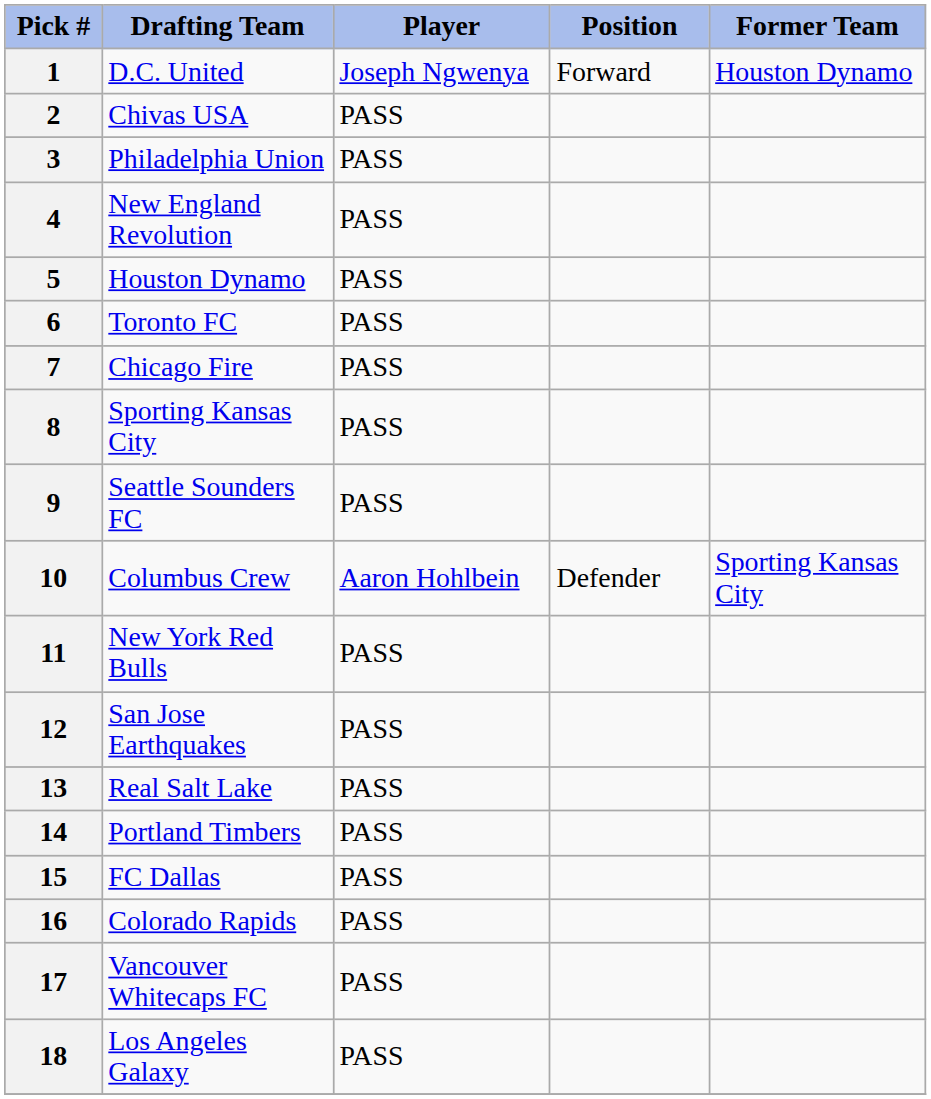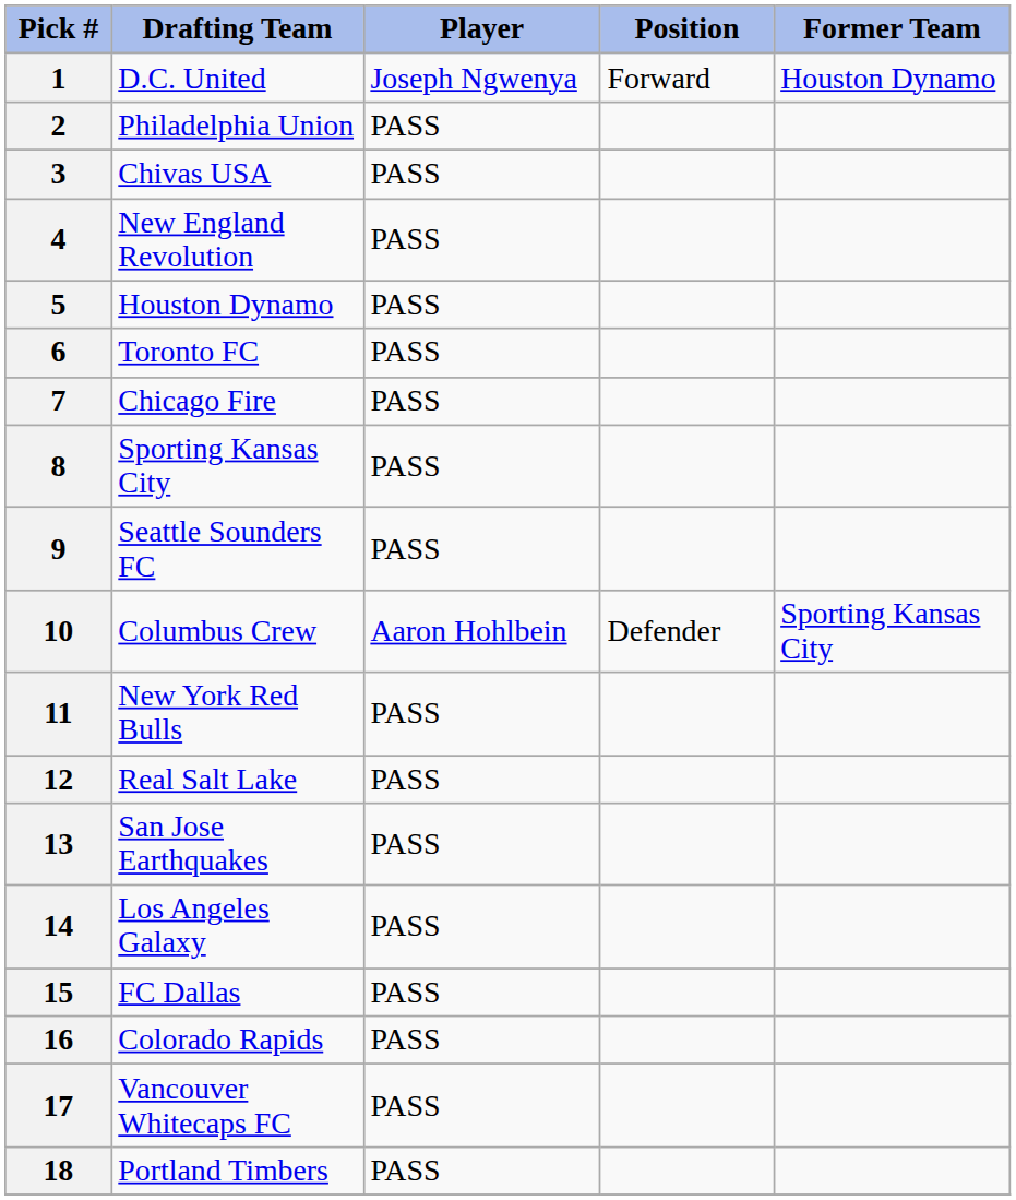2 | Drafting Team: Chivas USA -> Philadelphia Union
3 | Drafting Team: Philadelphia Union -> Chivas USA
12 | Drafting Team: San Jose Earthquakes -> Real Salt Lake
13 | Drafting Team: Real Salt Lake -> San Jose Earthquakes
14 | Drafting Team: Portland Timbers -> Los Angeles Galaxy
18 | Drafting Team: Los Angeles Galaxy -> Portland Timbers
